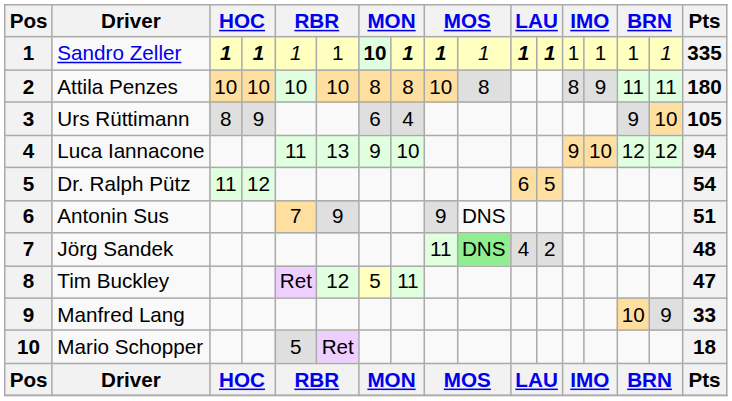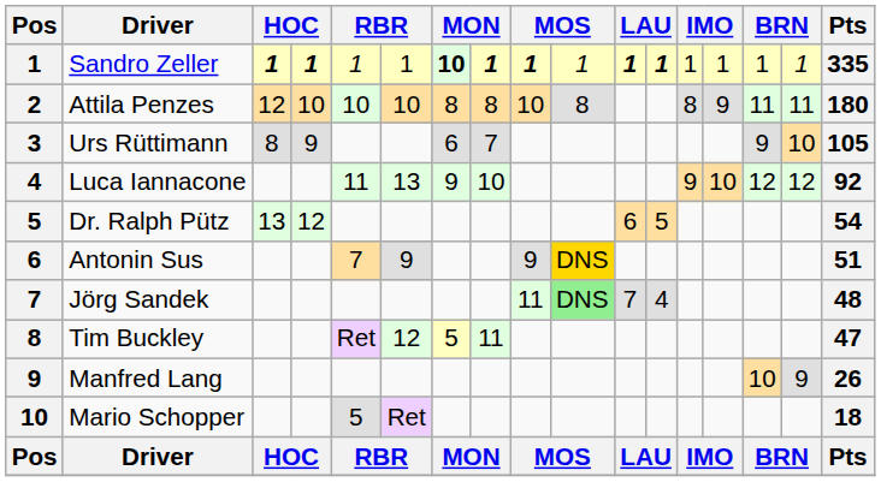Attila Penzes | column 3: 10 -> 12
Urs Rüttimann | column 8: 4 -> 7
Luca Iannacone | Pts: 94 -> 92
Dr. Ralph Pütz | column 3: 11 -> 13
Antonin Sus | column 10: no background -> gold background
Jörg Sandek | column 11: 4 -> 7
Jörg Sandek | column 12: 2 -> 4
Manfred Lang | Pts: 33 -> 26
